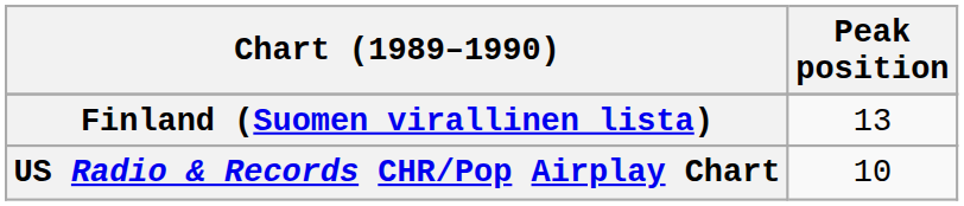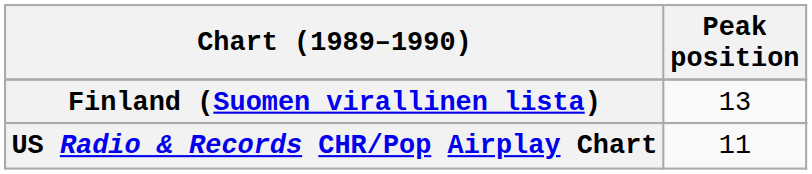US Radio & Records CHR/Pop Airplay Chart | Peak position: 10 -> 11
